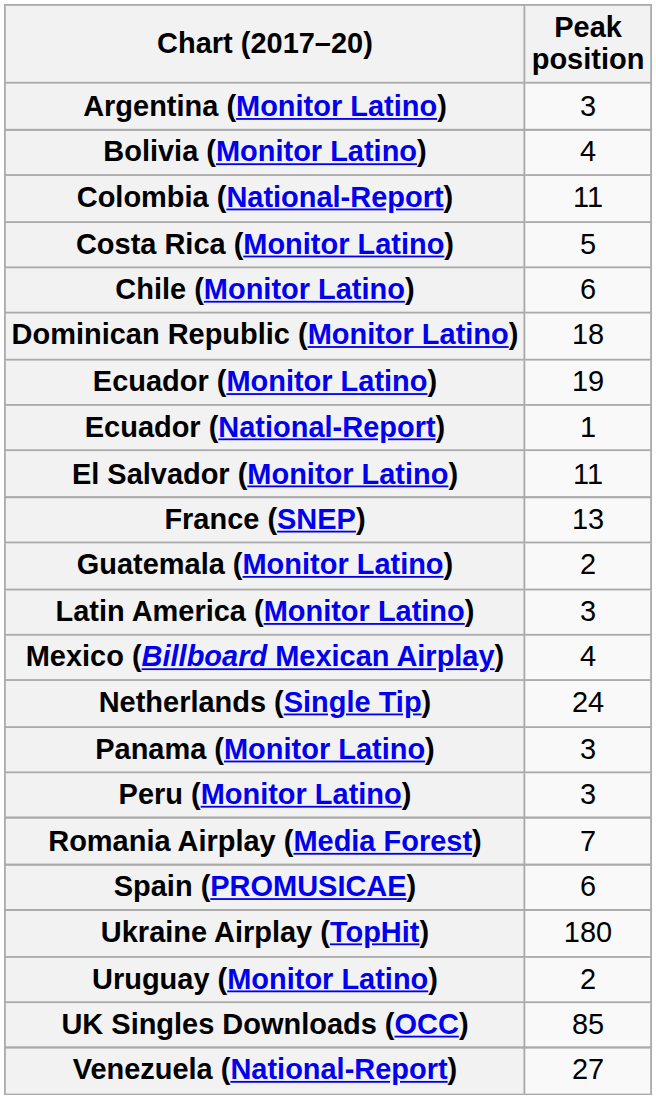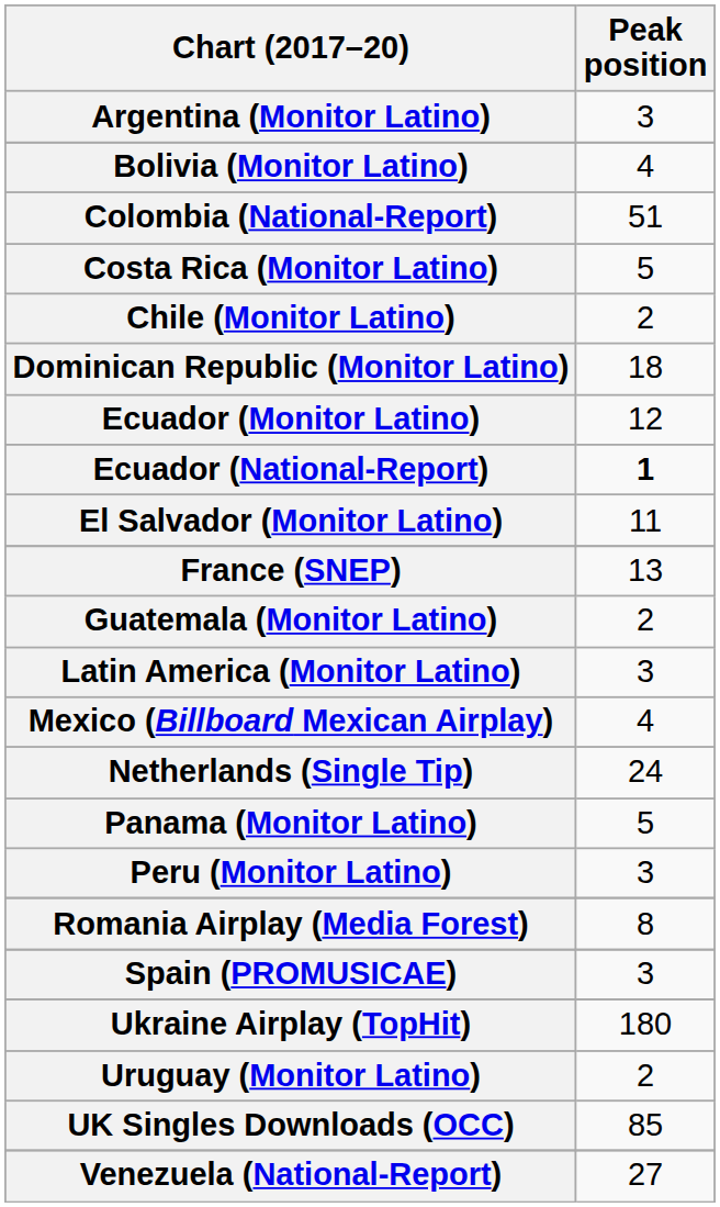Colombia (National-Report) | Peak position: 11 -> 51
Chile (Monitor Latino) | Peak position: 6 -> 2
Ecuador (Monitor Latino) | Peak position: 19 -> 12
Ecuador (National-Report) | Peak position: normal -> bold
Panama (Monitor Latino) | Peak position: 3 -> 5
Romania Airplay (Media Forest) | Peak position: 7 -> 8
Spain (PROMUSICAE) | Peak position: 6 -> 3
